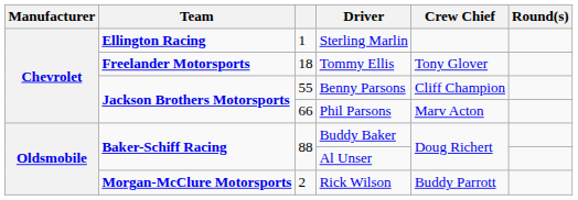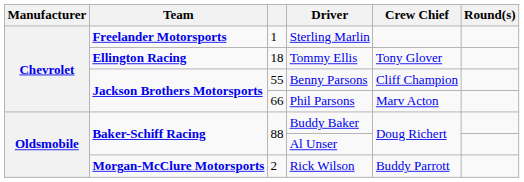Sterling Marlin | Team: Ellington Racing -> Freelander Motorsports
Tommy Ellis | Team: Freelander Motorsports -> Ellington Racing
